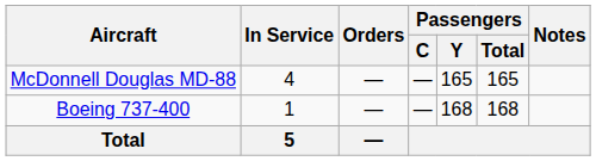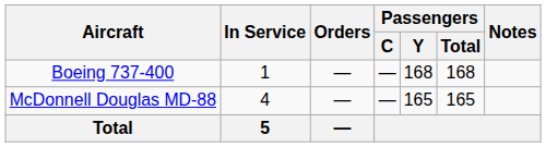rows swapped: Boeing 737-400 <-> McDonnell Douglas MD-88
